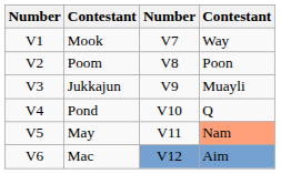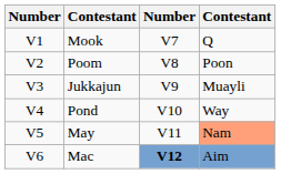Mook | column 4: Way -> Q
Pond | column 4: Q -> Way
Mac | column 3: normal -> bold
